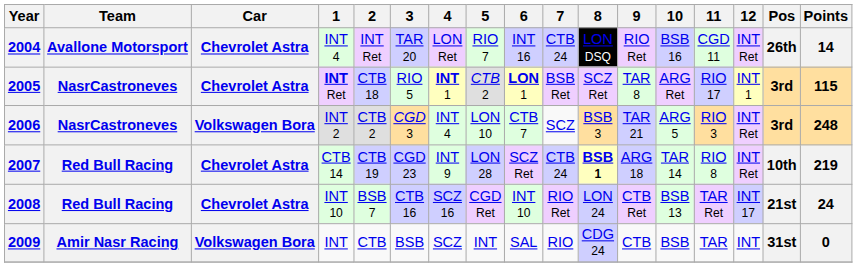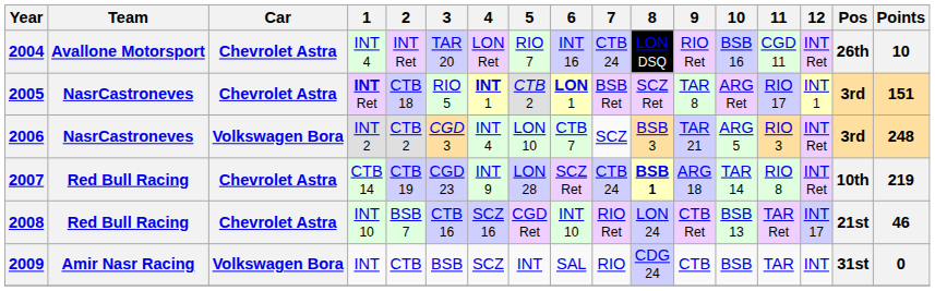2004 | Points: 14 -> 10
2005 | Points: 115 -> 151
2008 | Points: 24 -> 46
